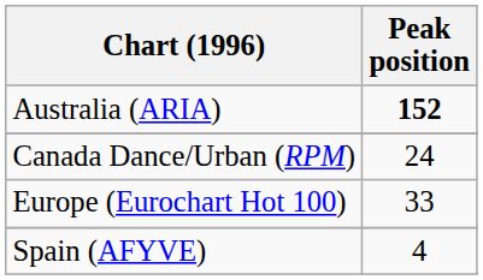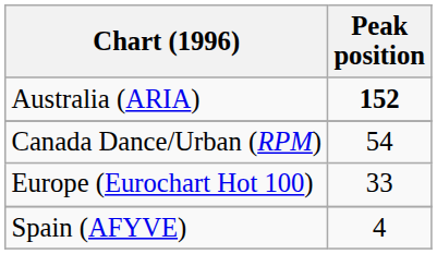Canada Dance/Urban (RPM) | Peak position: 24 -> 54
